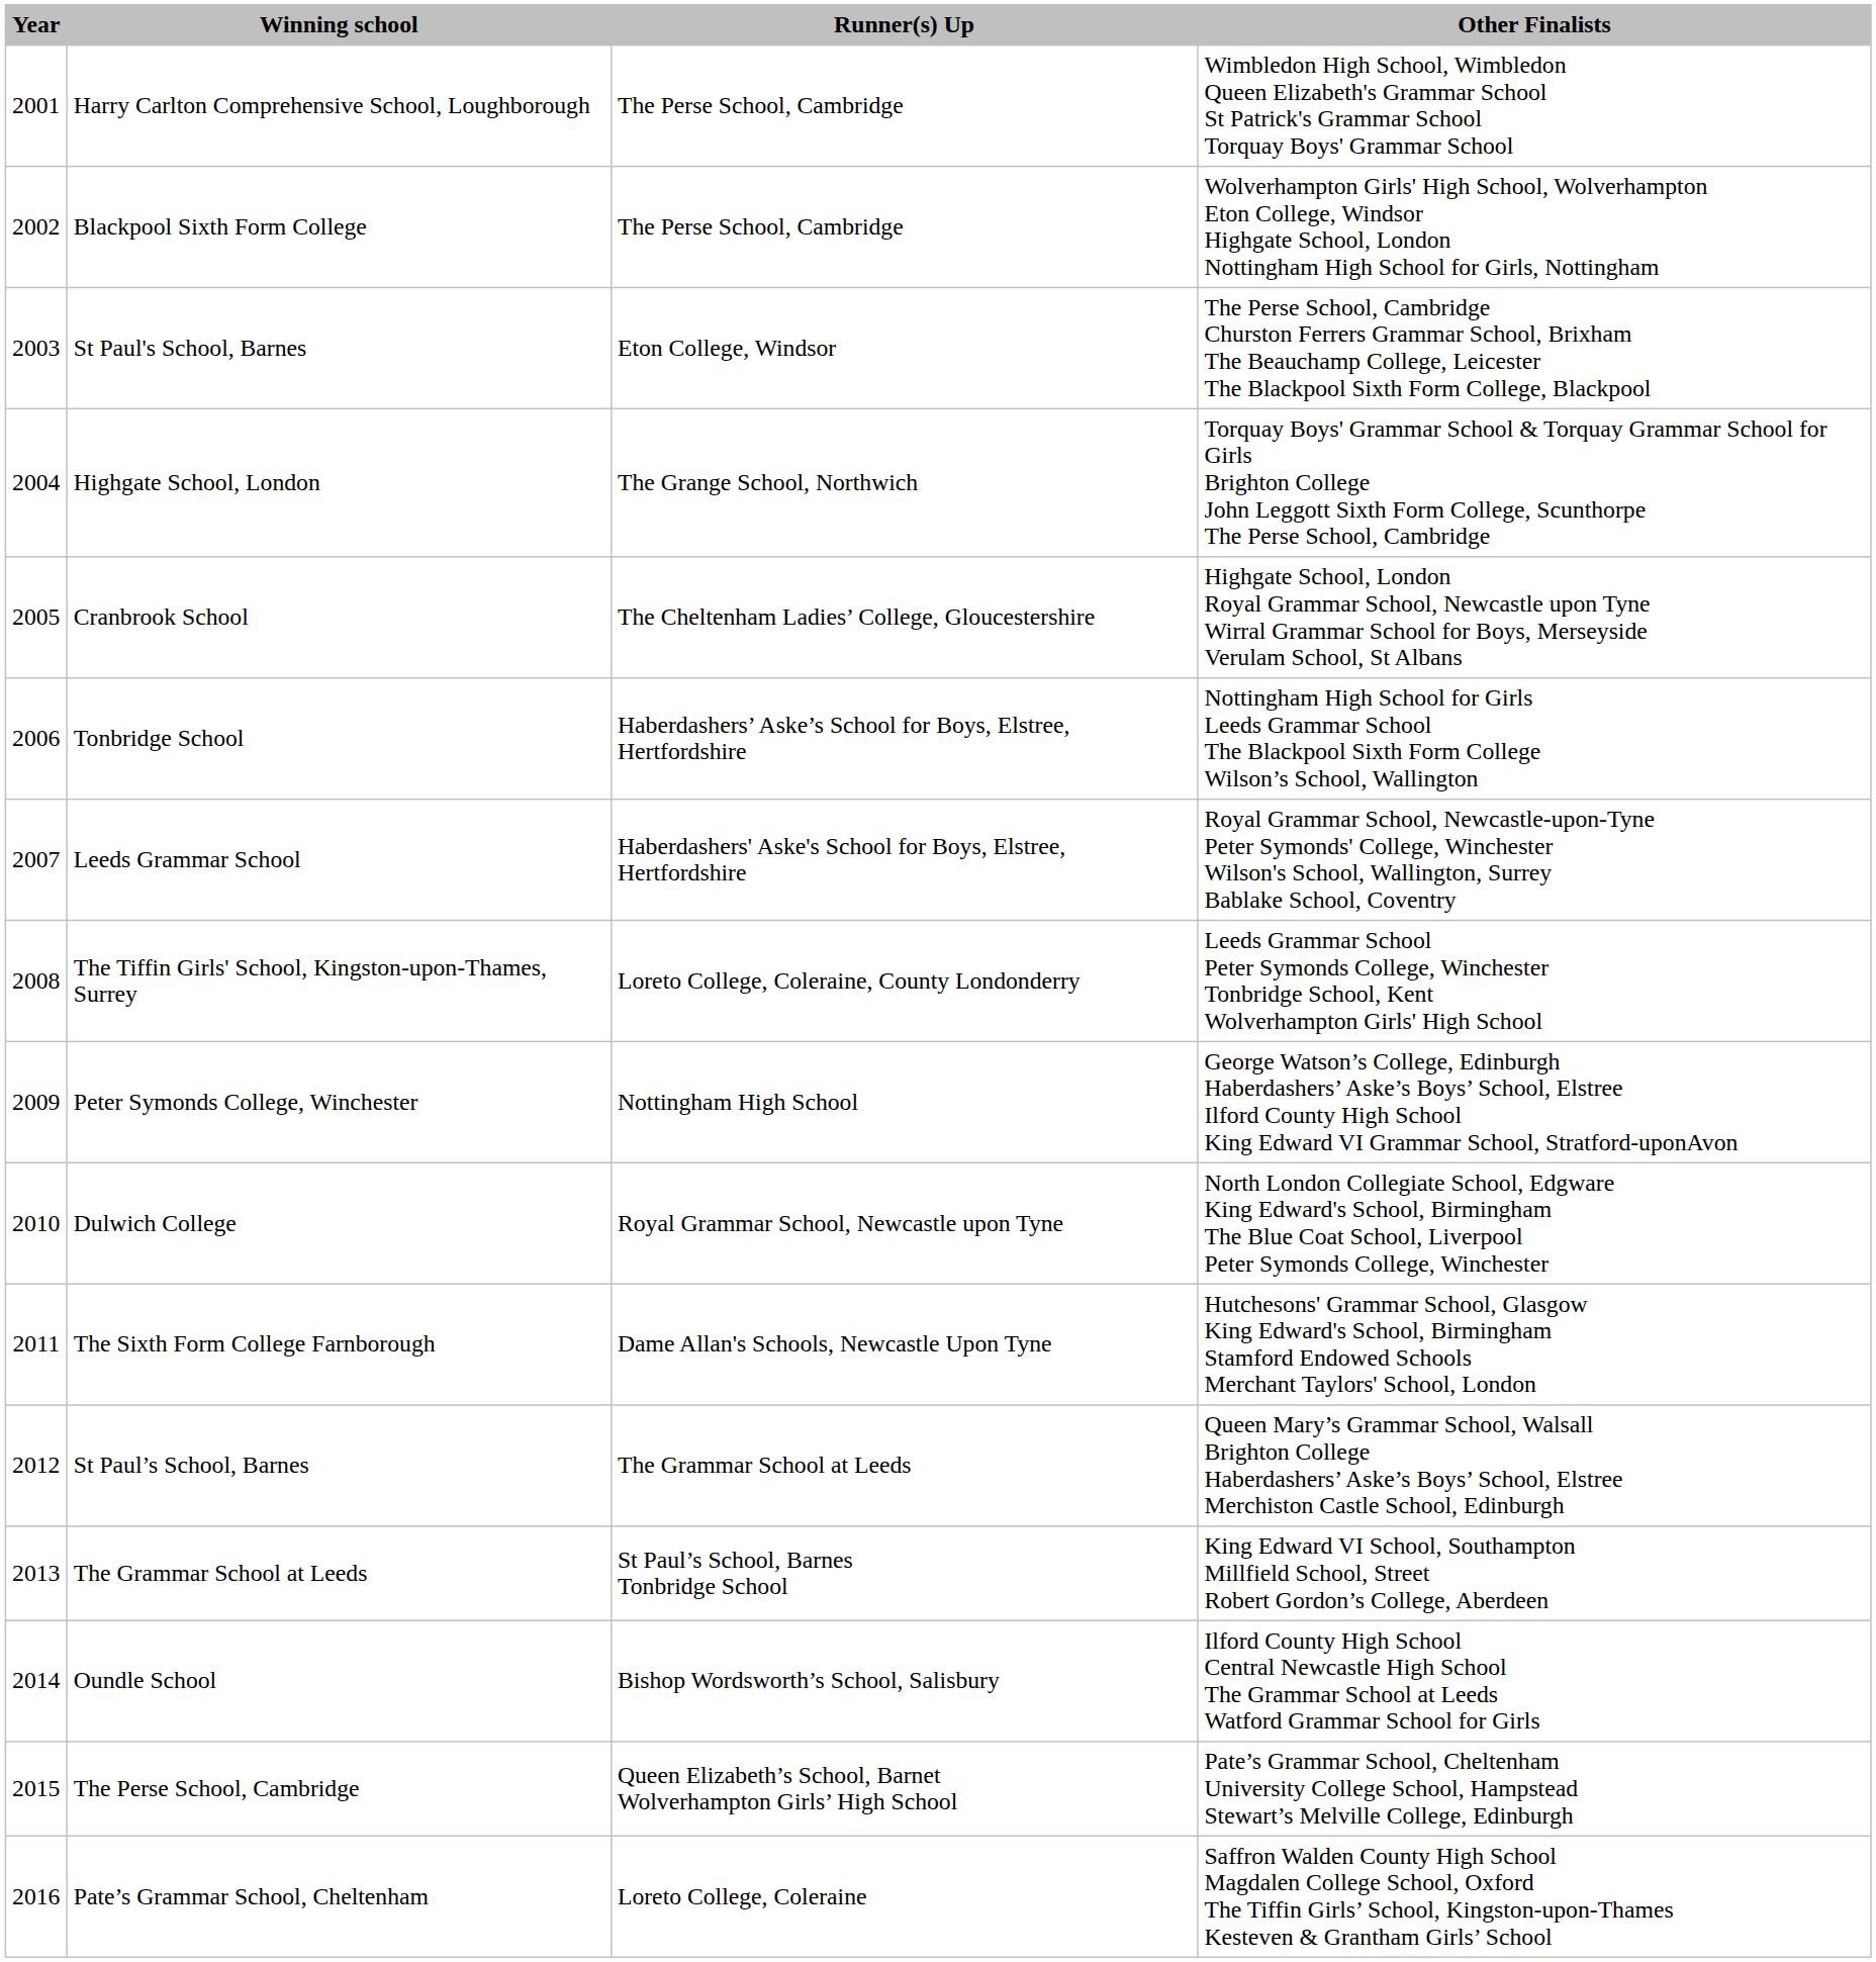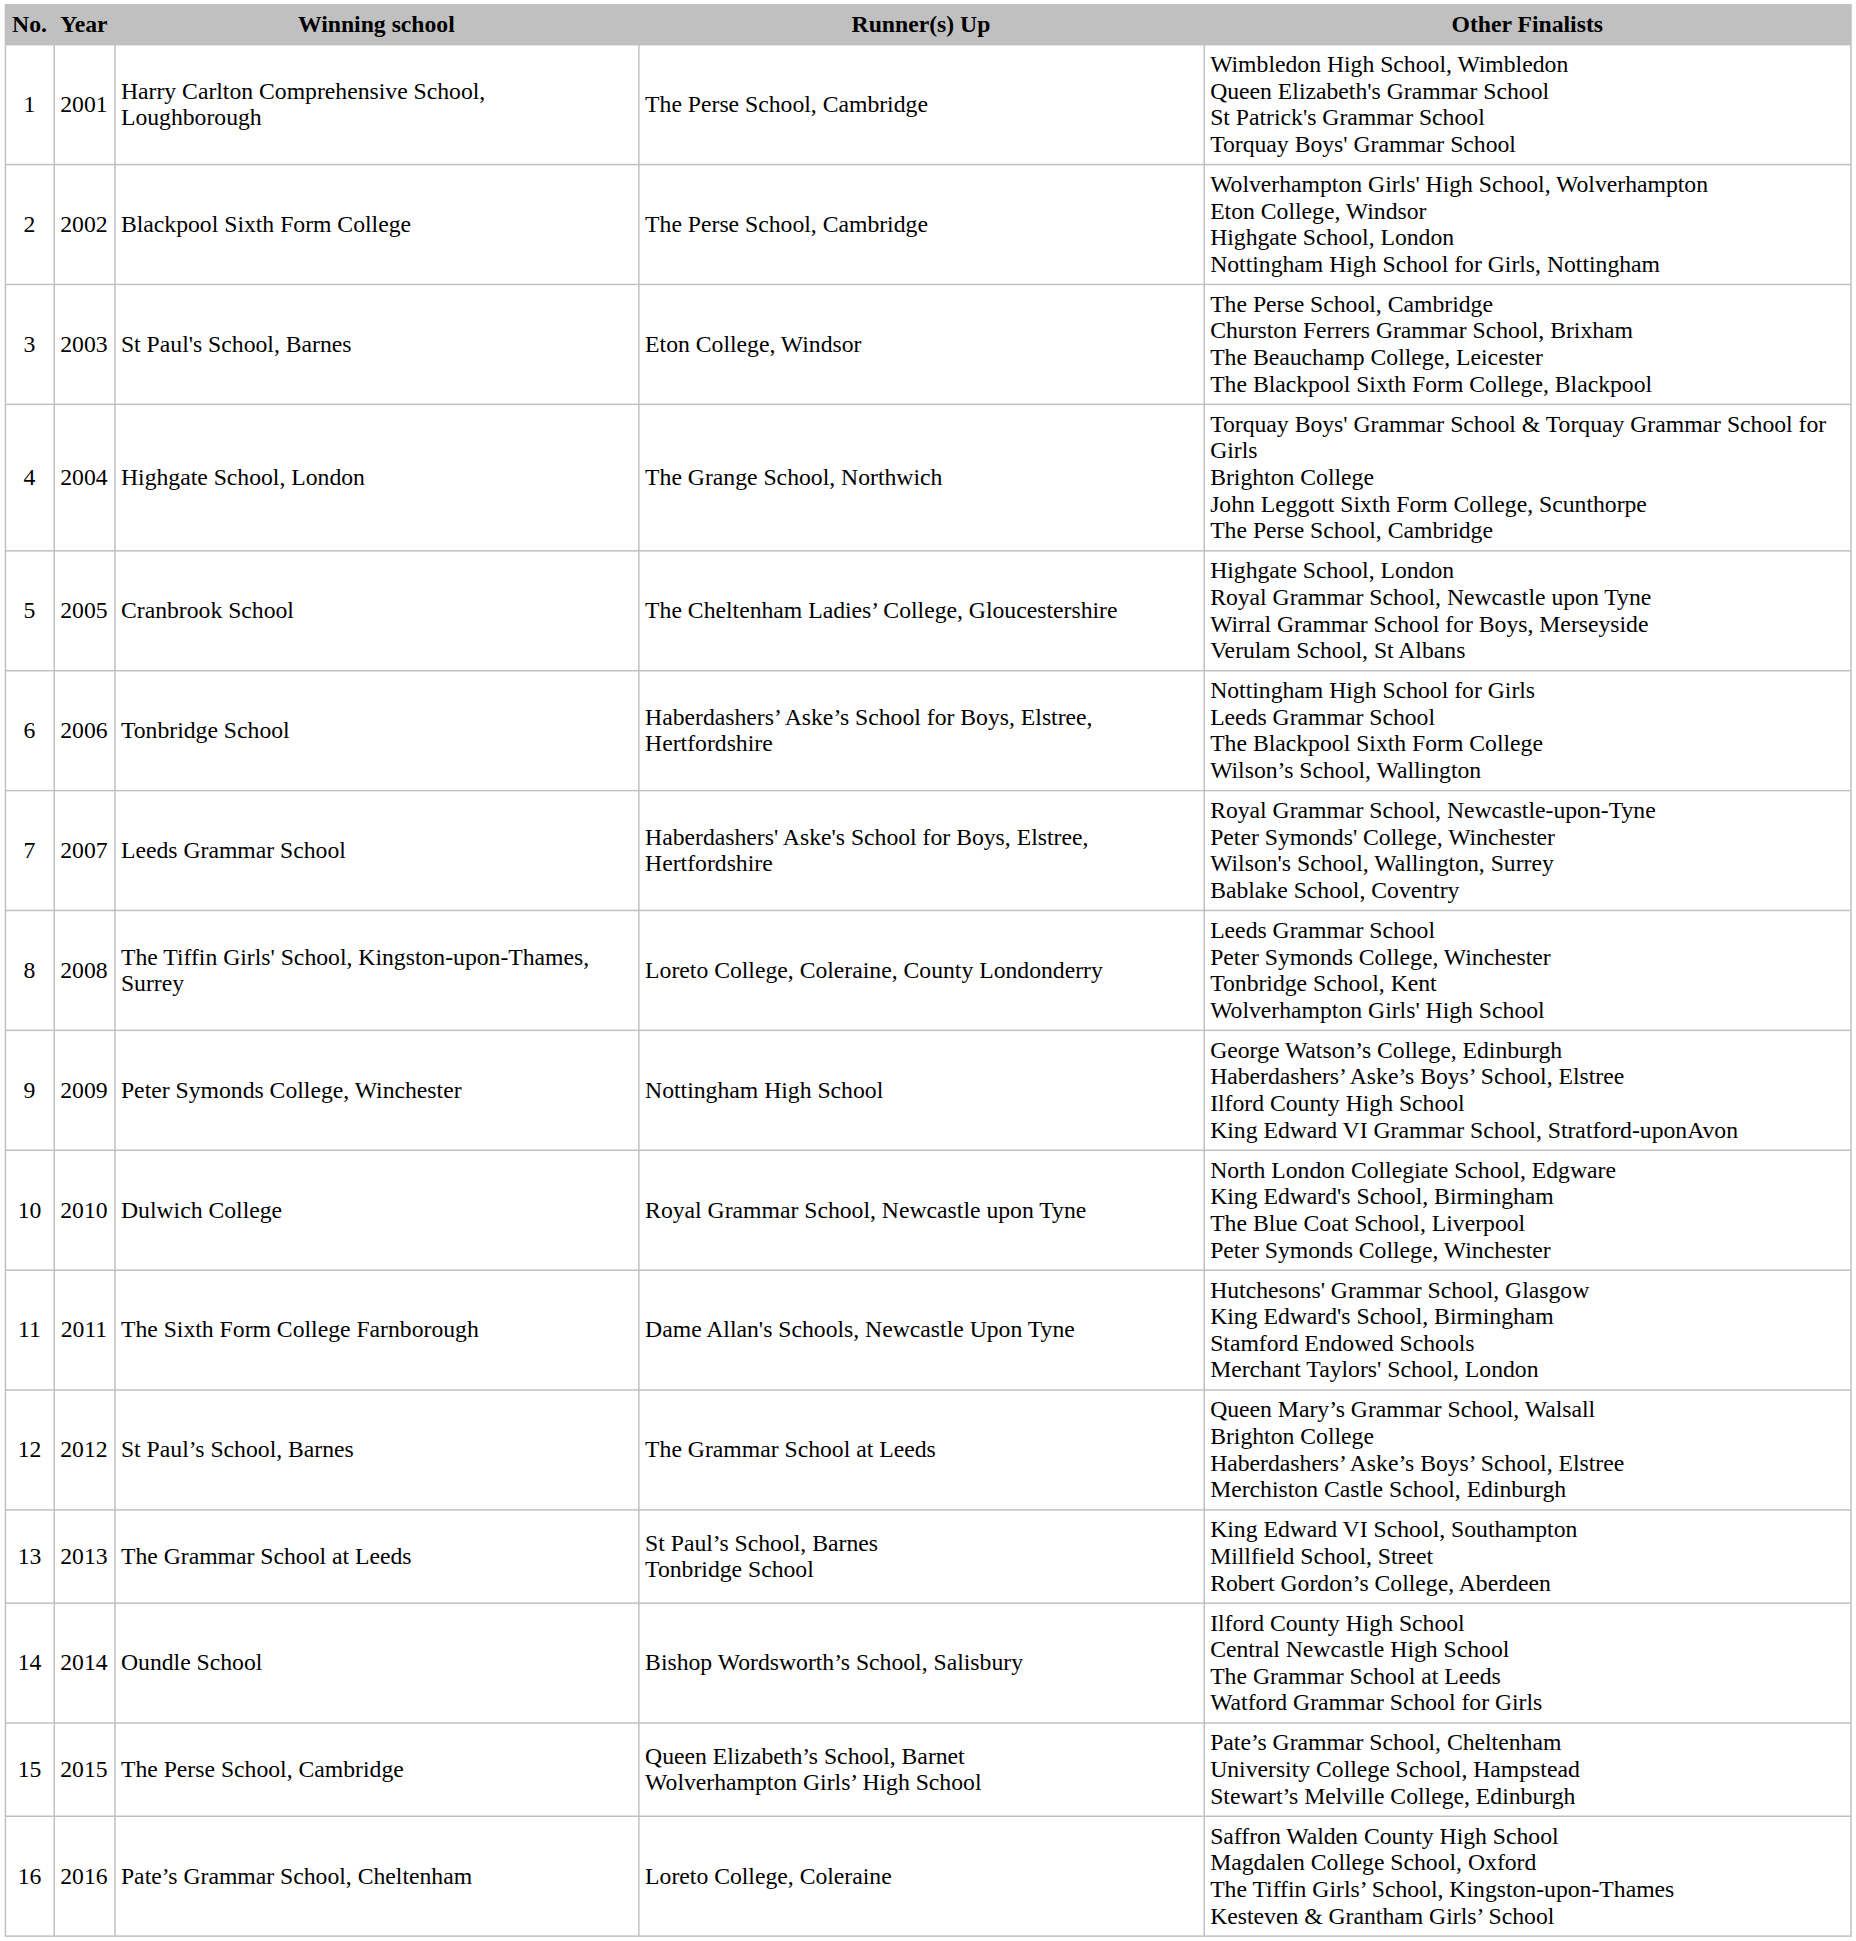+ column: No. | 1 | 2 | 3 | 4 | 5 | 6 | 7 | 8 | 9 | 10 | 11 | 12 | 13 | 14 | 15 | 16
